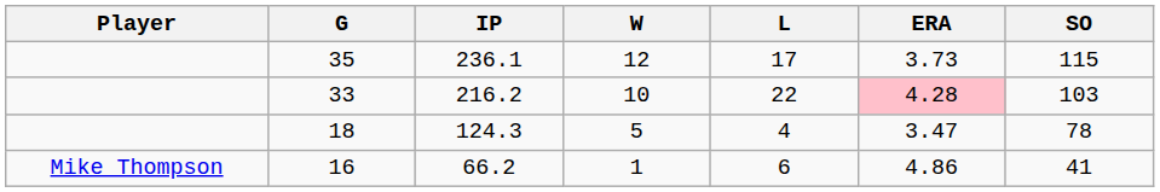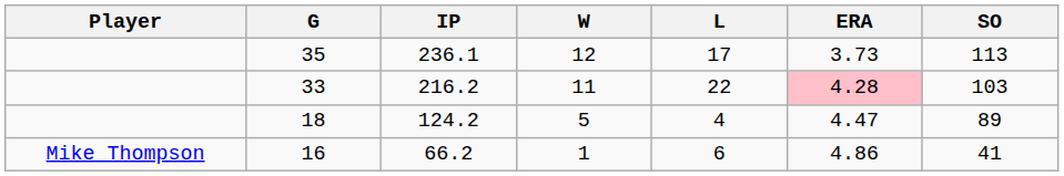35 | SO: 115 -> 113
33 | W: 10 -> 11
18 | IP: 124.3 -> 124.2
18 | ERA: 3.47 -> 4.47
18 | SO: 78 -> 89
